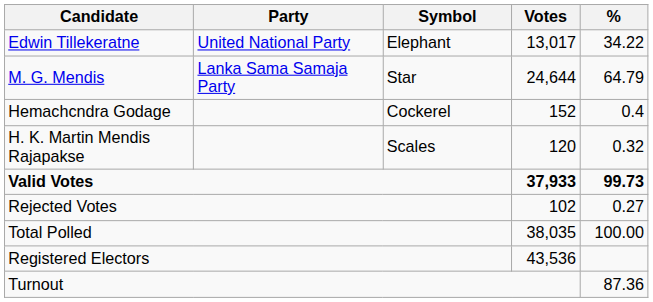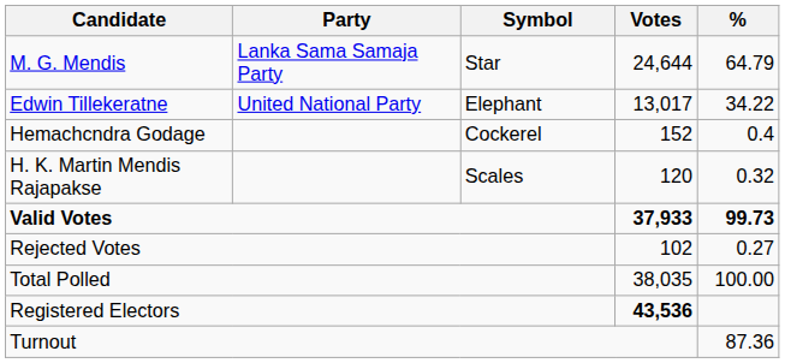rows swapped: M. G. Mendis <-> Edwin Tillekeratne
Registered Electors | Votes: normal -> bold
